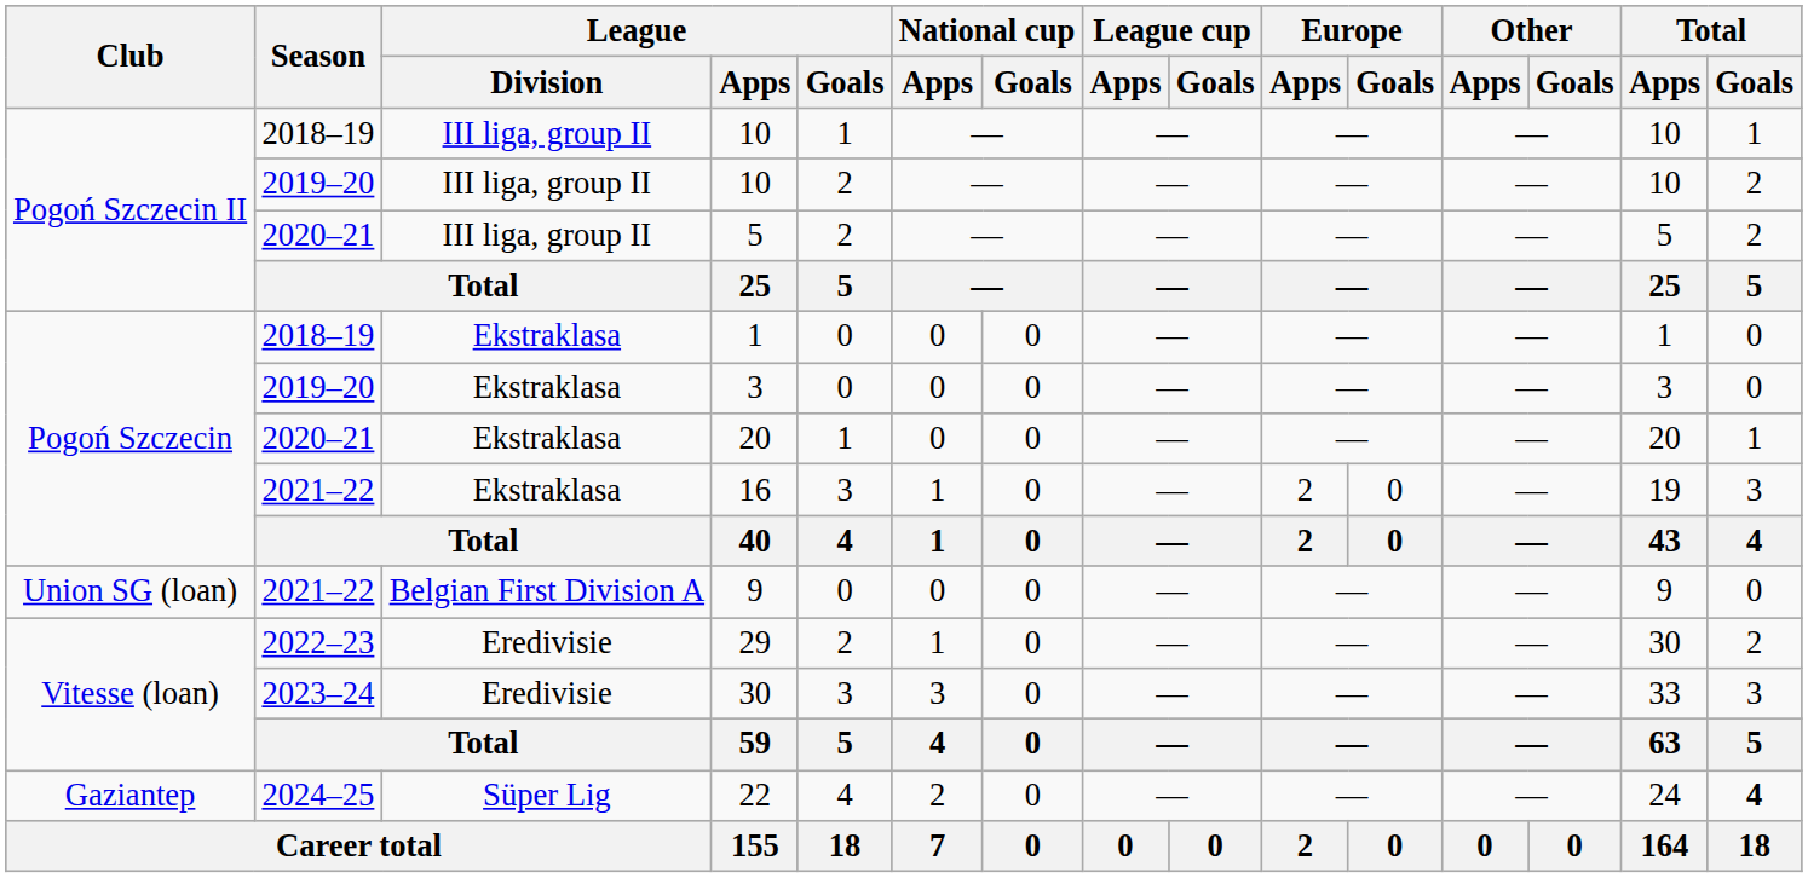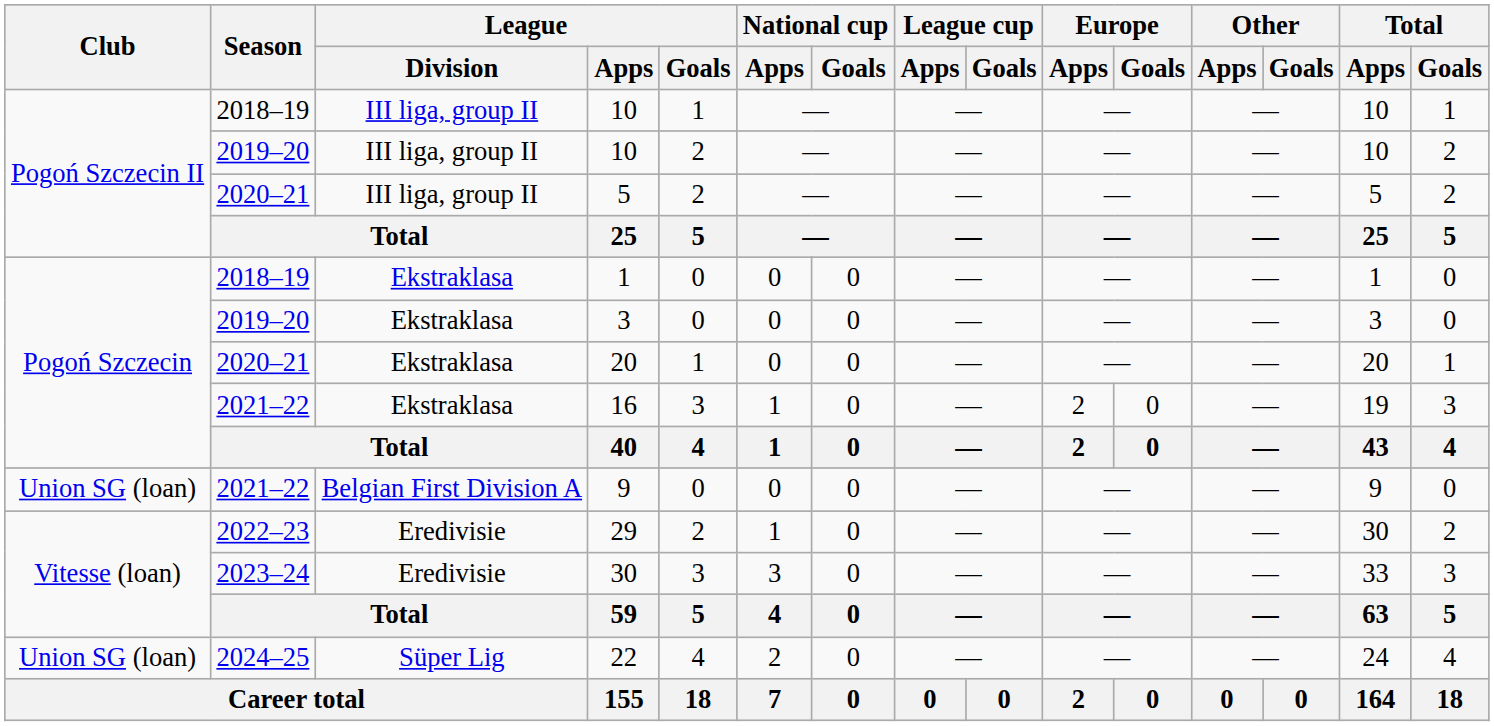22 | Club: Gaziantep -> Union SG (loan)
22 | Total / Goals: bold -> normal
